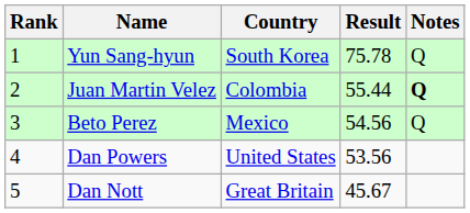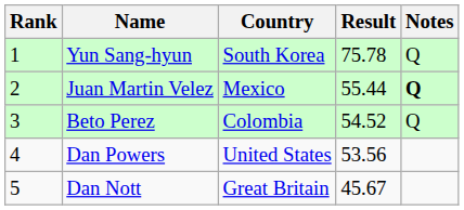Juan Martin Velez | Country: Colombia -> Mexico
Beto Perez | Country: Mexico -> Colombia
Beto Perez | Result: 54.56 -> 54.52
